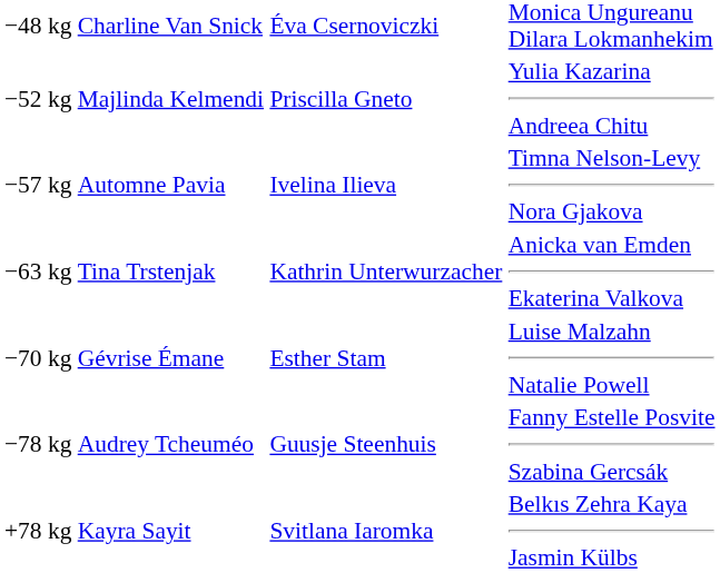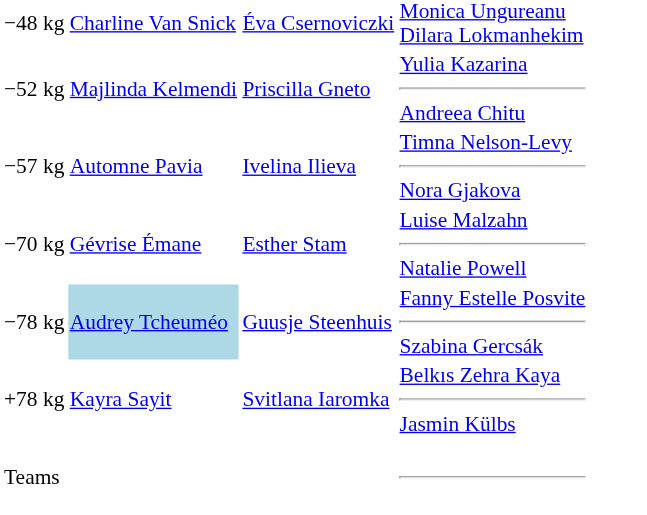- row: −63 kg | Tina Trstenjak | Kathrin Unterwurzacher | Anicka van Emden Ekaterina Valkova
−78 kg | column 2: no background -> lightblue background
+ row: Teams
